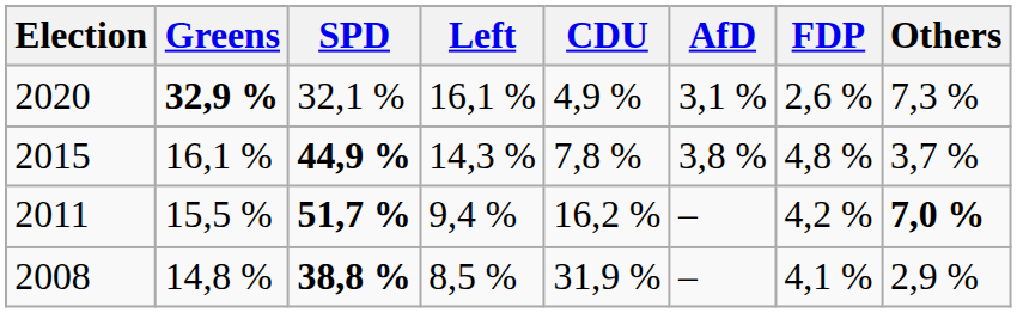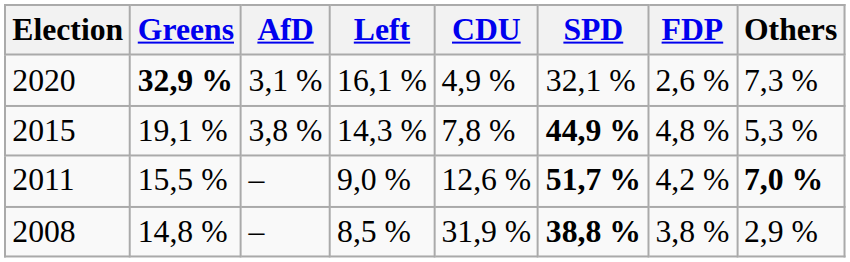columns swapped: SPD <-> AfD
2015 | Greens: 16,1 % -> 19,1 %
2015 | Others: 3,7 % -> 5,3 %
2011 | Left: 9,4 % -> 9,0 %
2011 | CDU: 16,2 % -> 12,6 %
2008 | FDP: 4,1 % -> 3,8 %
